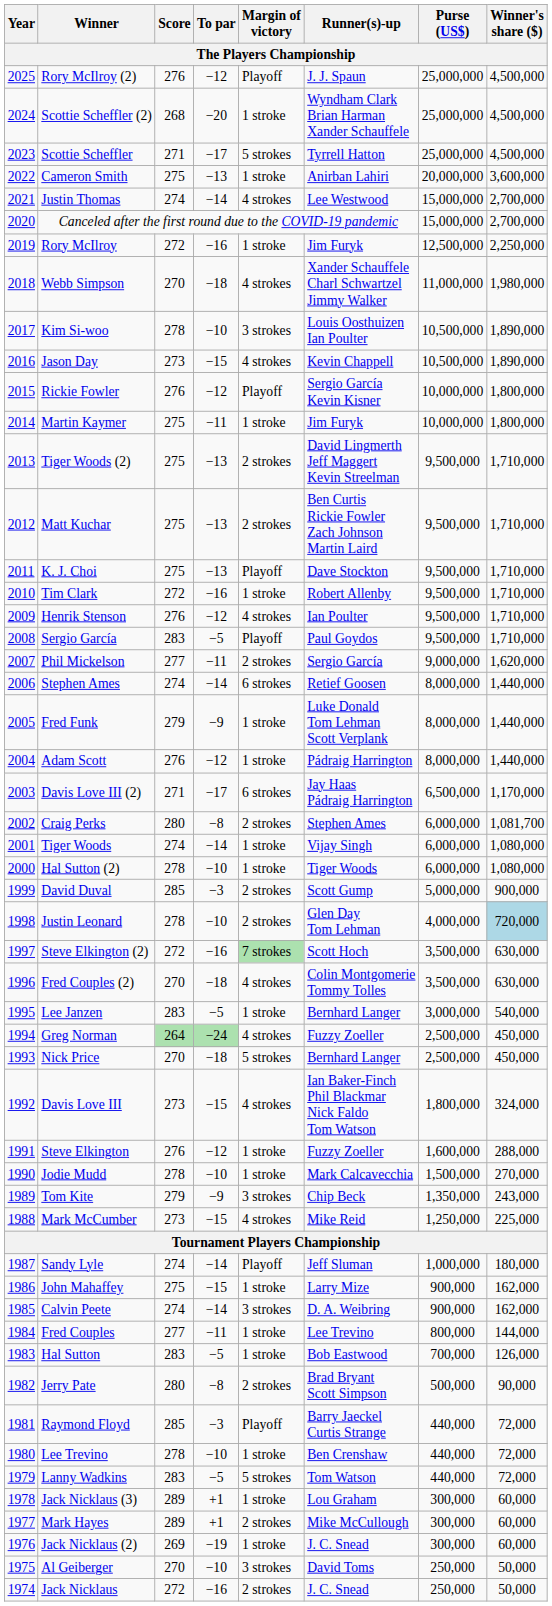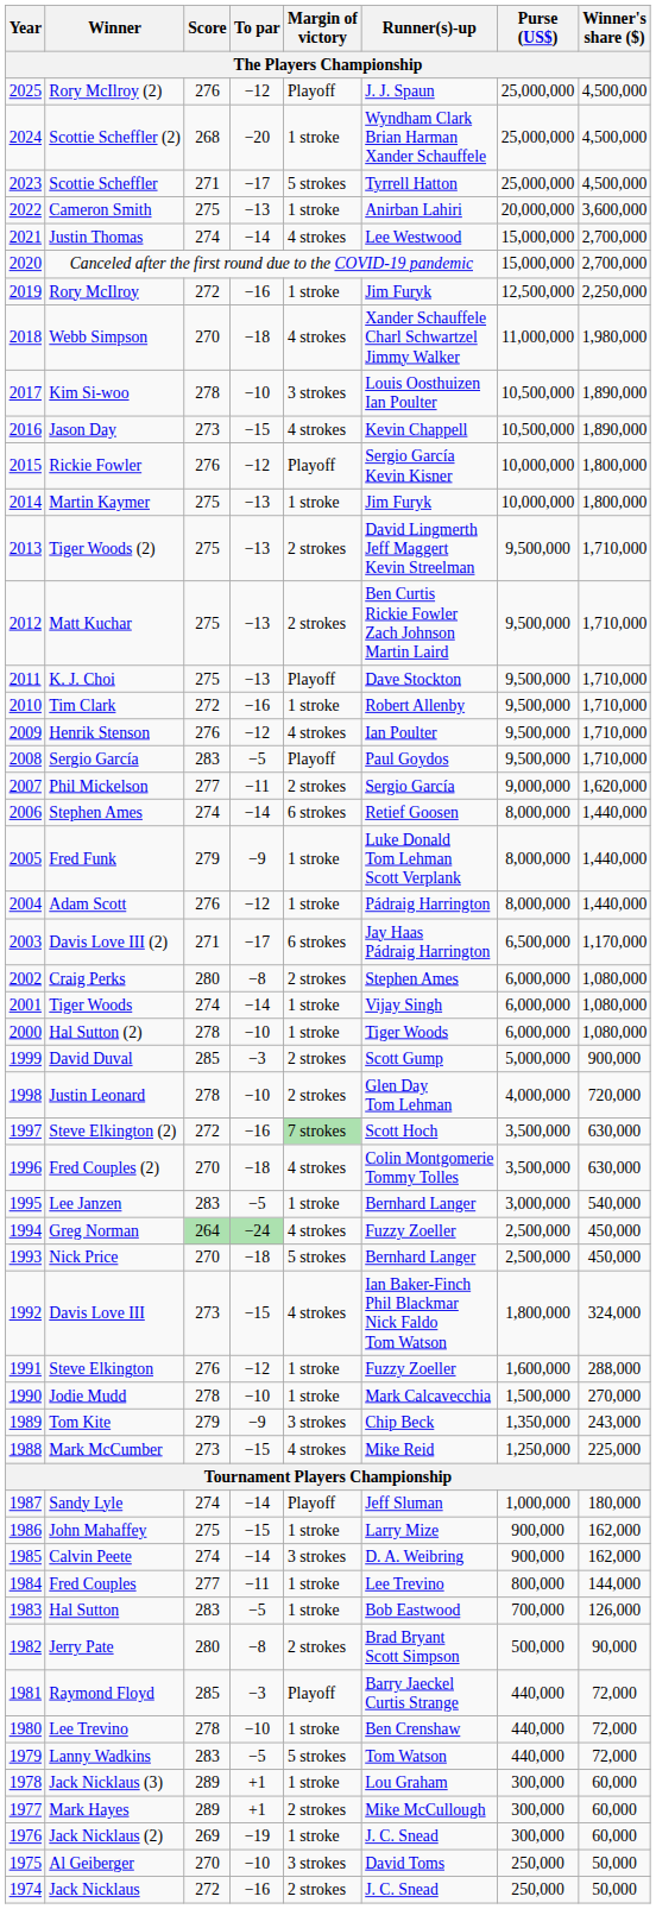Martin Kaymer | To par: −11 -> −13
Craig Perks | Winner's share ($): 1,081,700 -> 1,080,000
Justin Leonard | Winner's share ($): lightblue background -> no background
